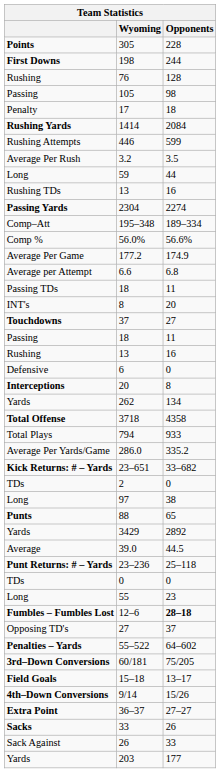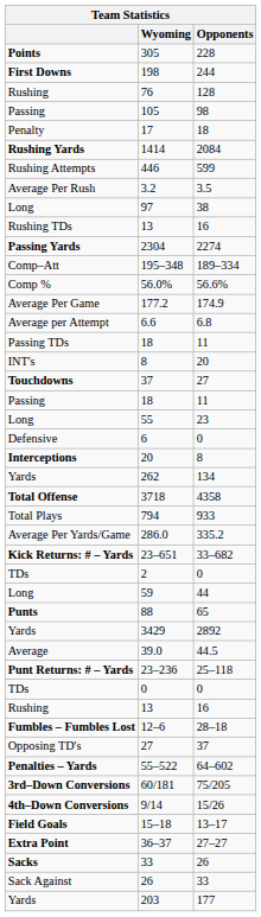rows swapped: 59 <-> 97
rows swapped: Rushing / 13 <-> 55
12–6 | Opponents: bold -> normal
rows swapped: 9/14 <-> 15–18
